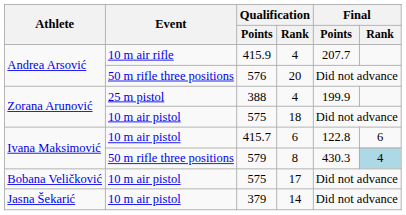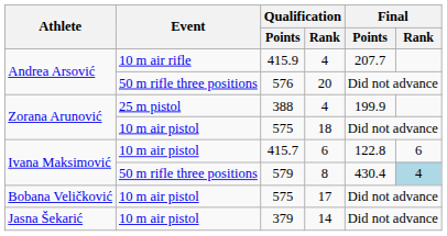579 | Final / Points: 430.3 -> 430.4
